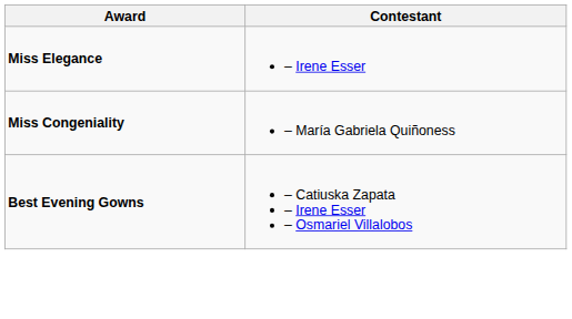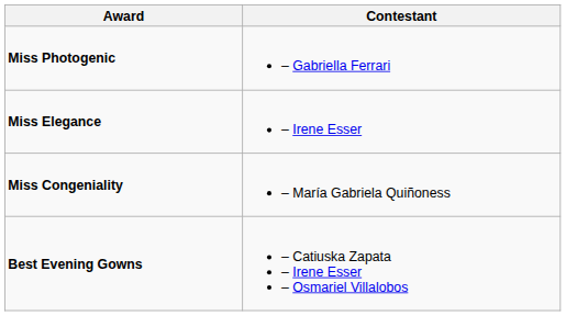+ row: Miss Photogenic | – Gabriella Ferrari
